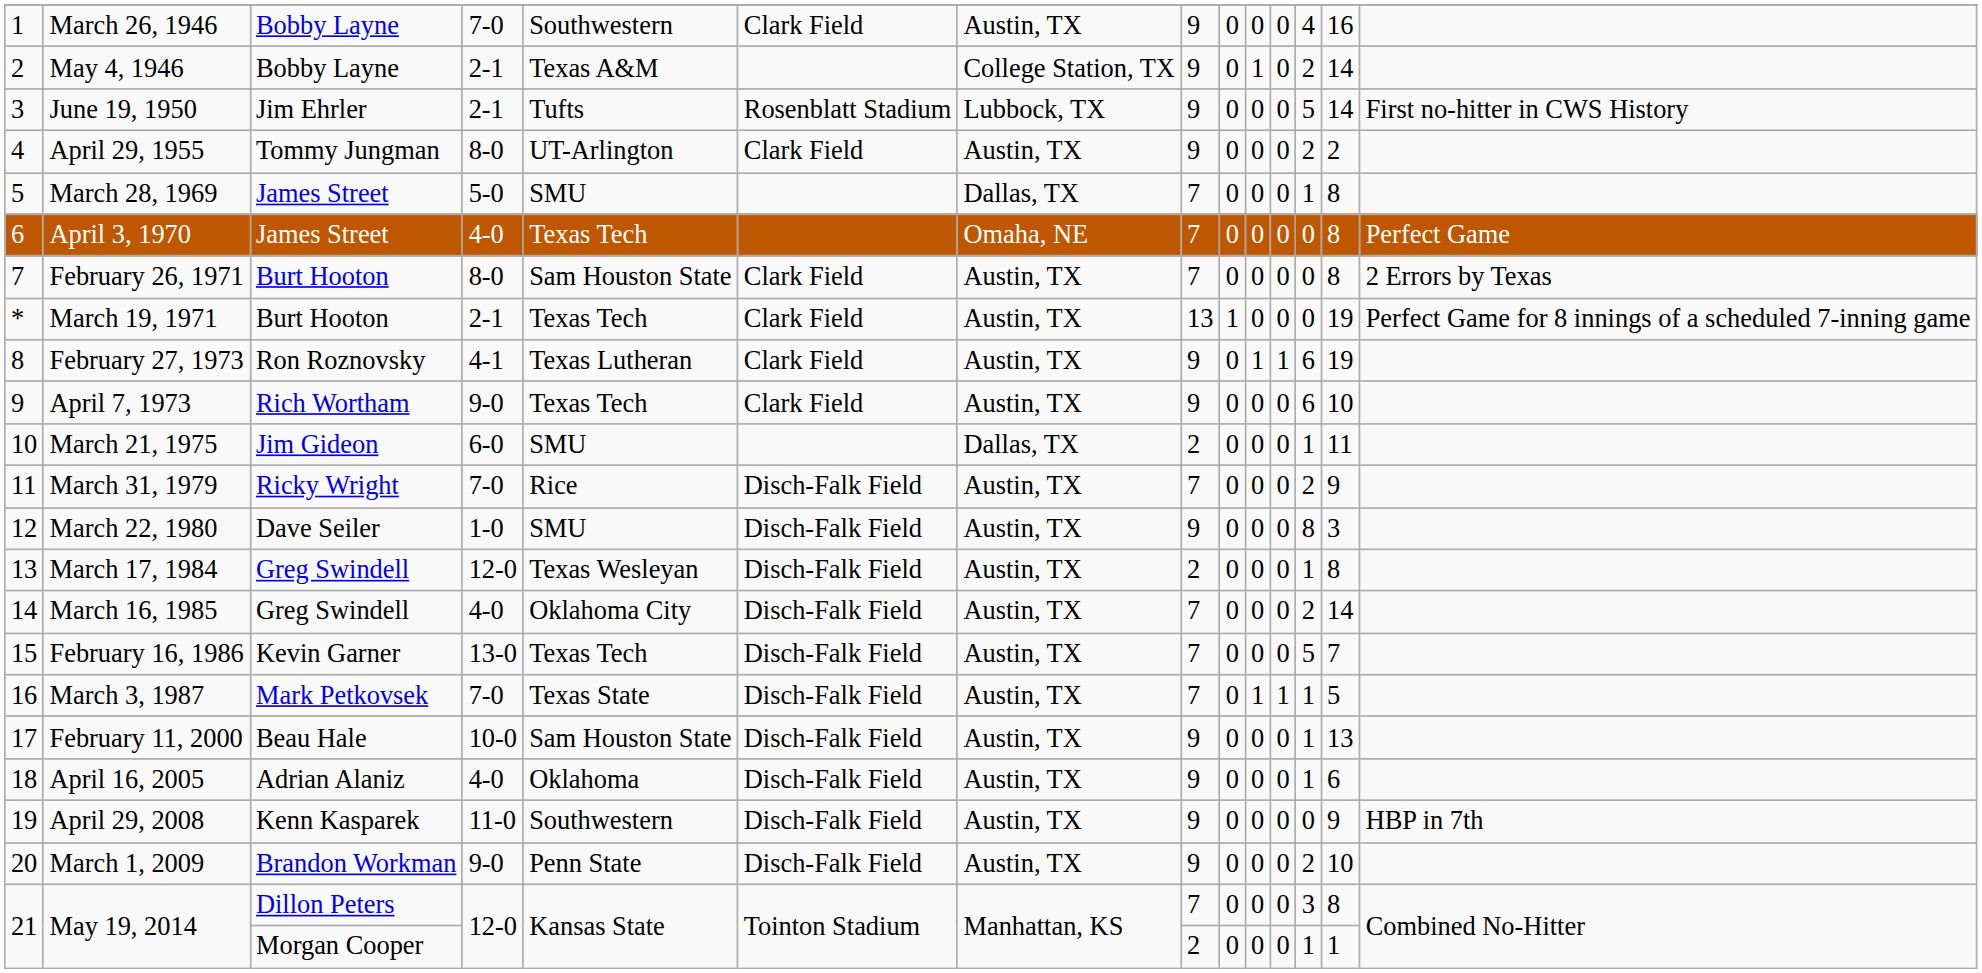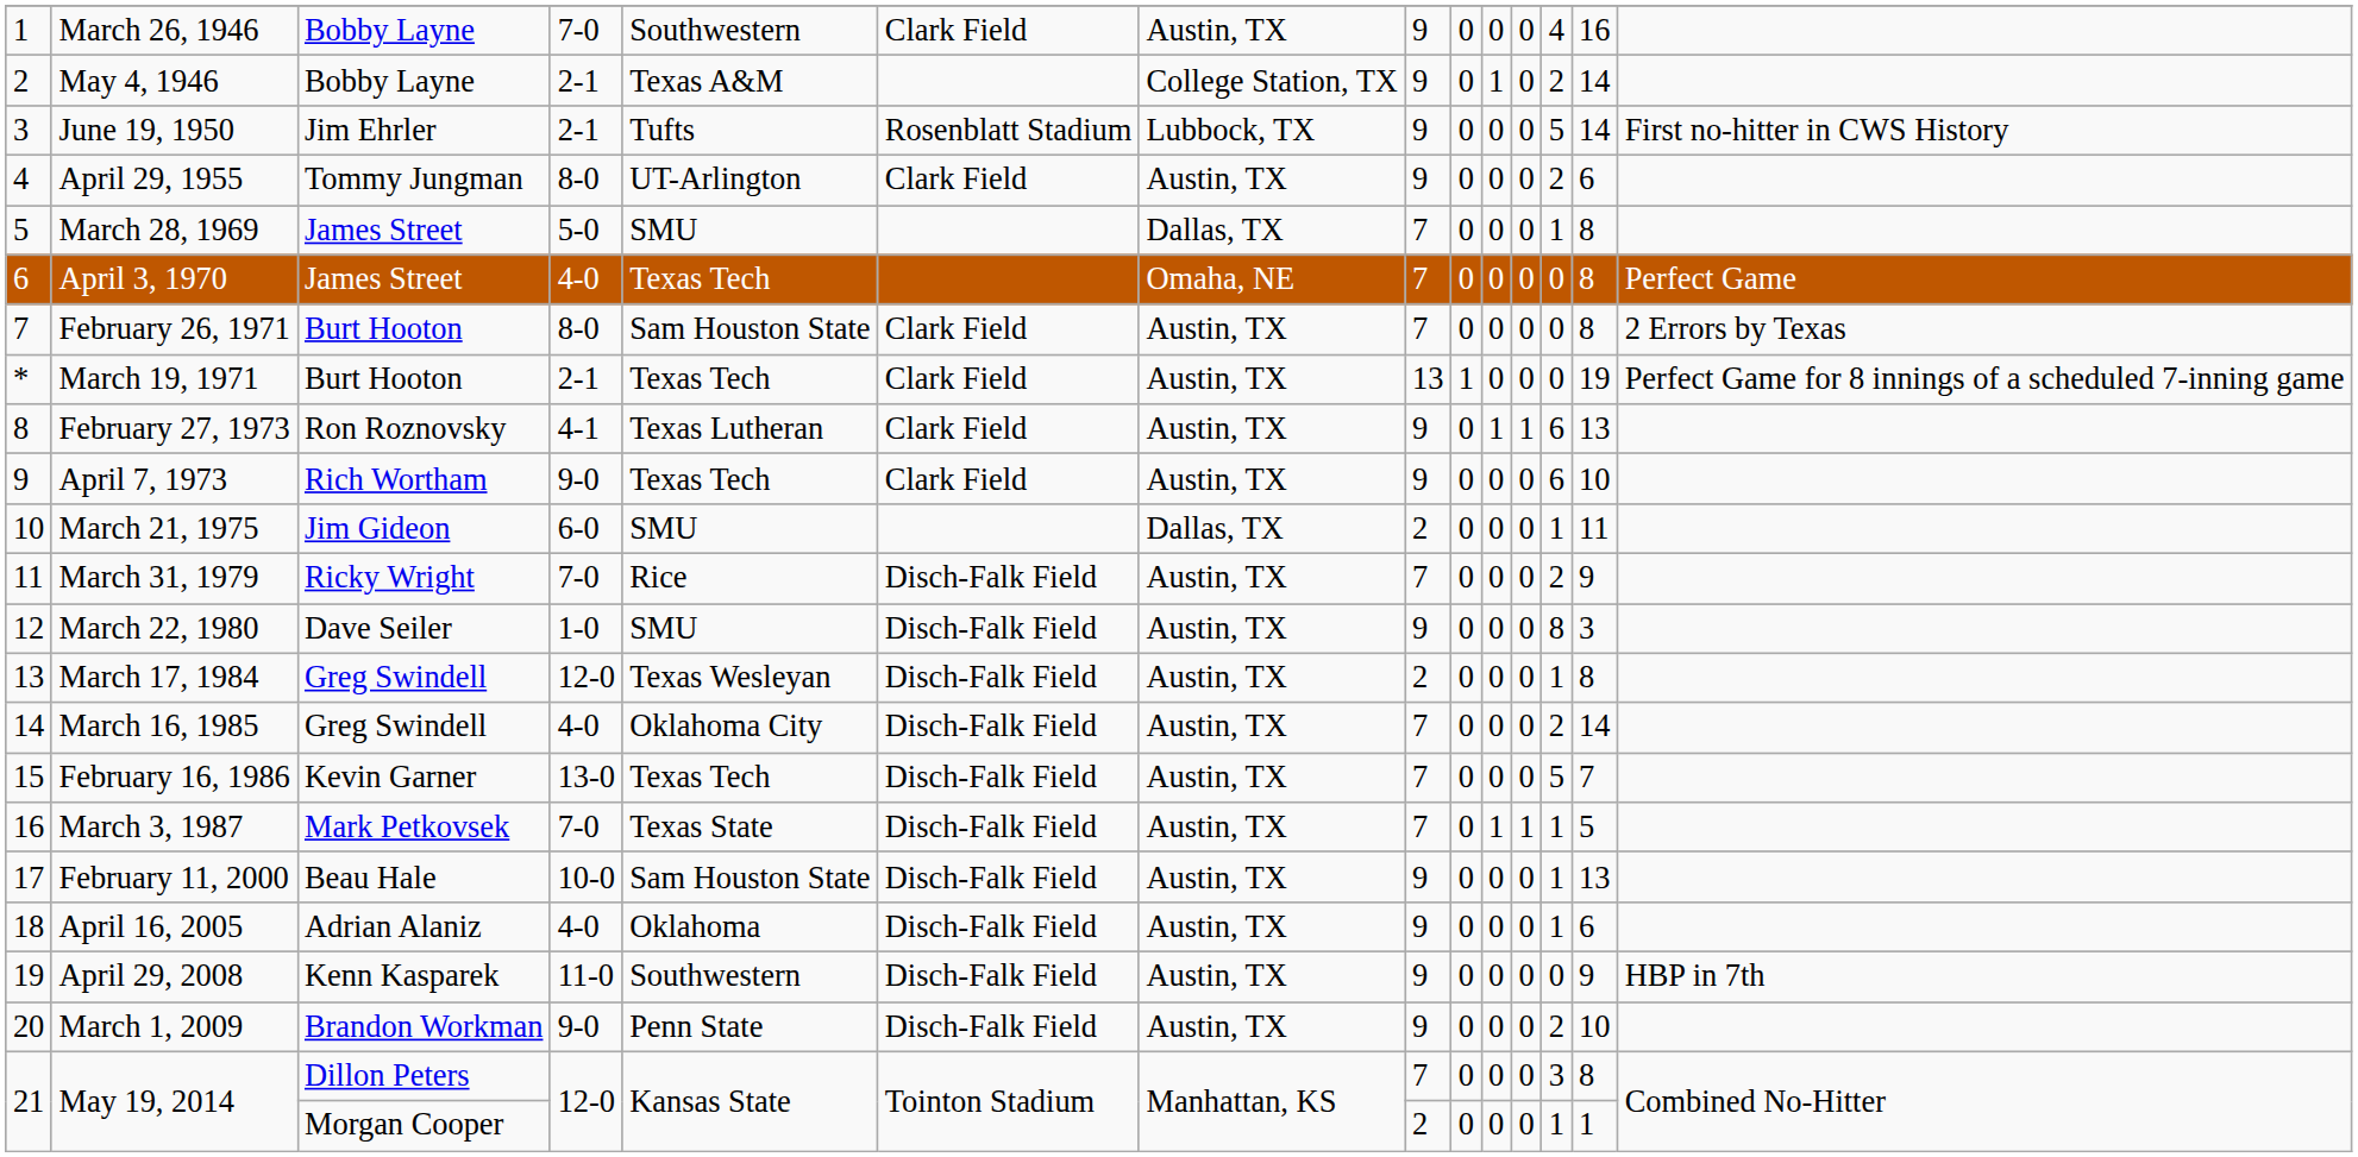April 29, 1955 | column 13: 2 -> 6
February 27, 1973 | column 13: 19 -> 13
